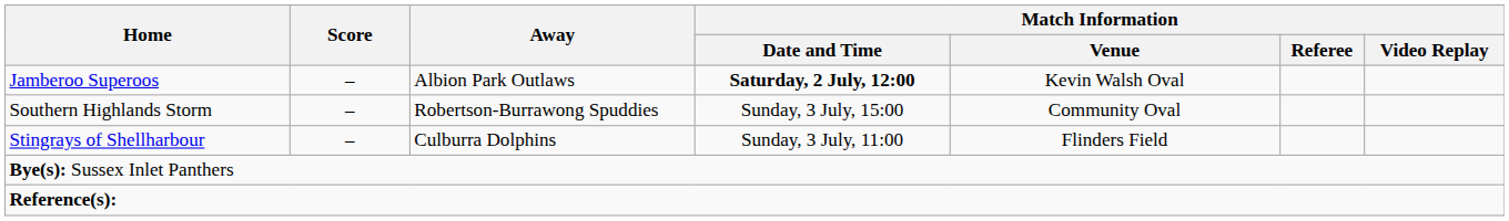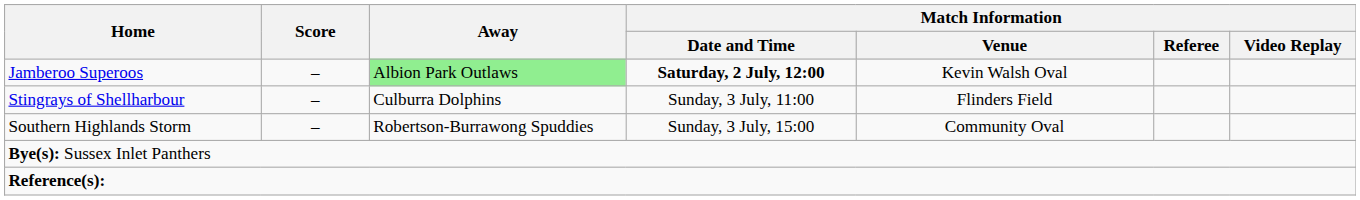Jamberoo Superoos | Away: no background -> lightgreen background
rows swapped: Stingrays of Shellharbour <-> Southern Highlands Storm
